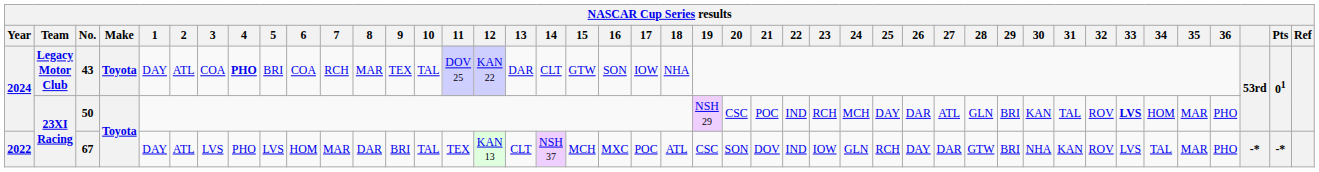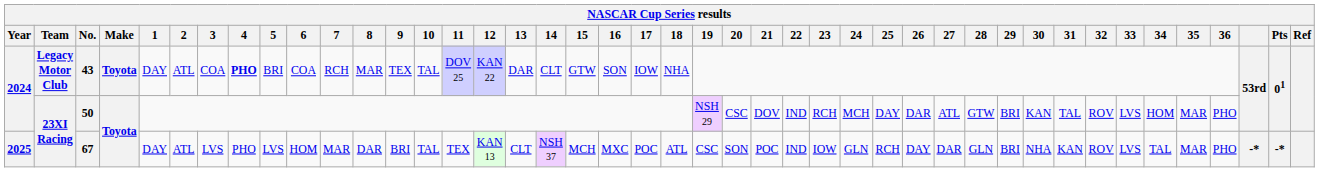50 | 21: POC -> DOV
50 | 28: GLN -> GTW
50 | 33: bold -> normal
67 | Year: 2022 -> 2025
67 | 21: DOV -> POC
67 | 28: GTW -> GLN
